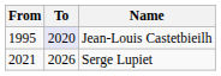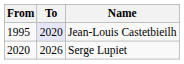Serge Lupiet | From: 2021 -> 2020
